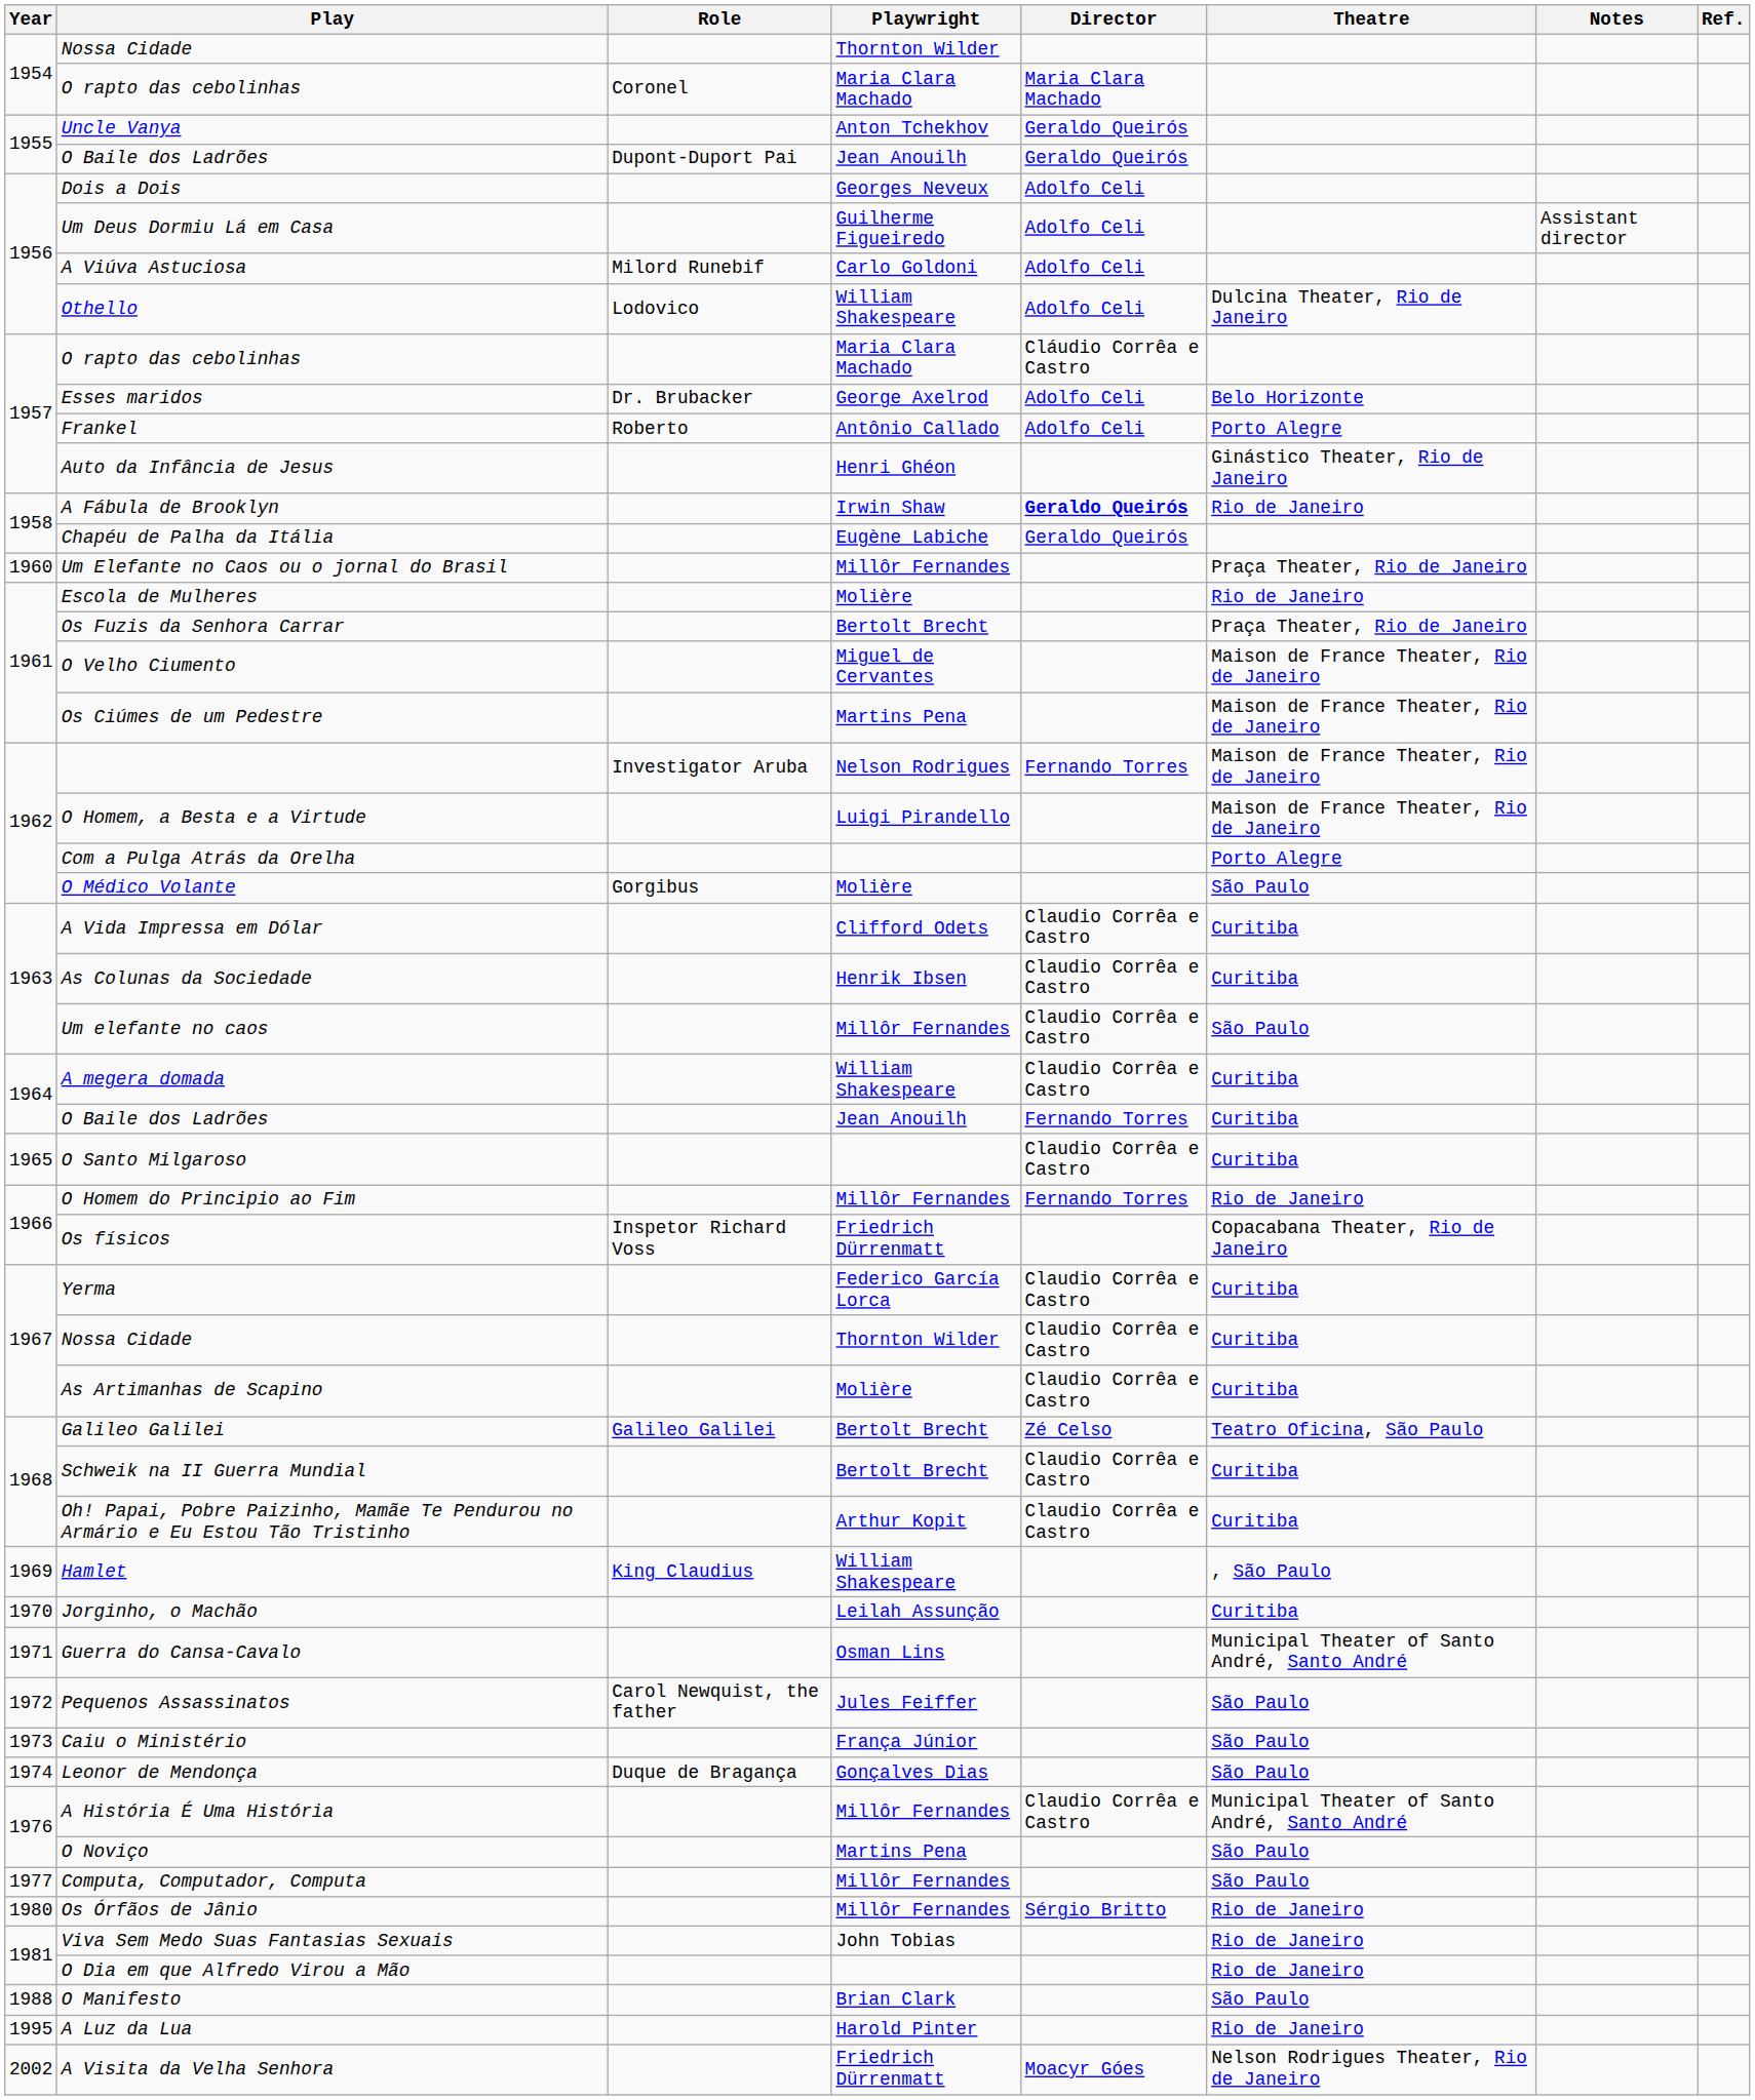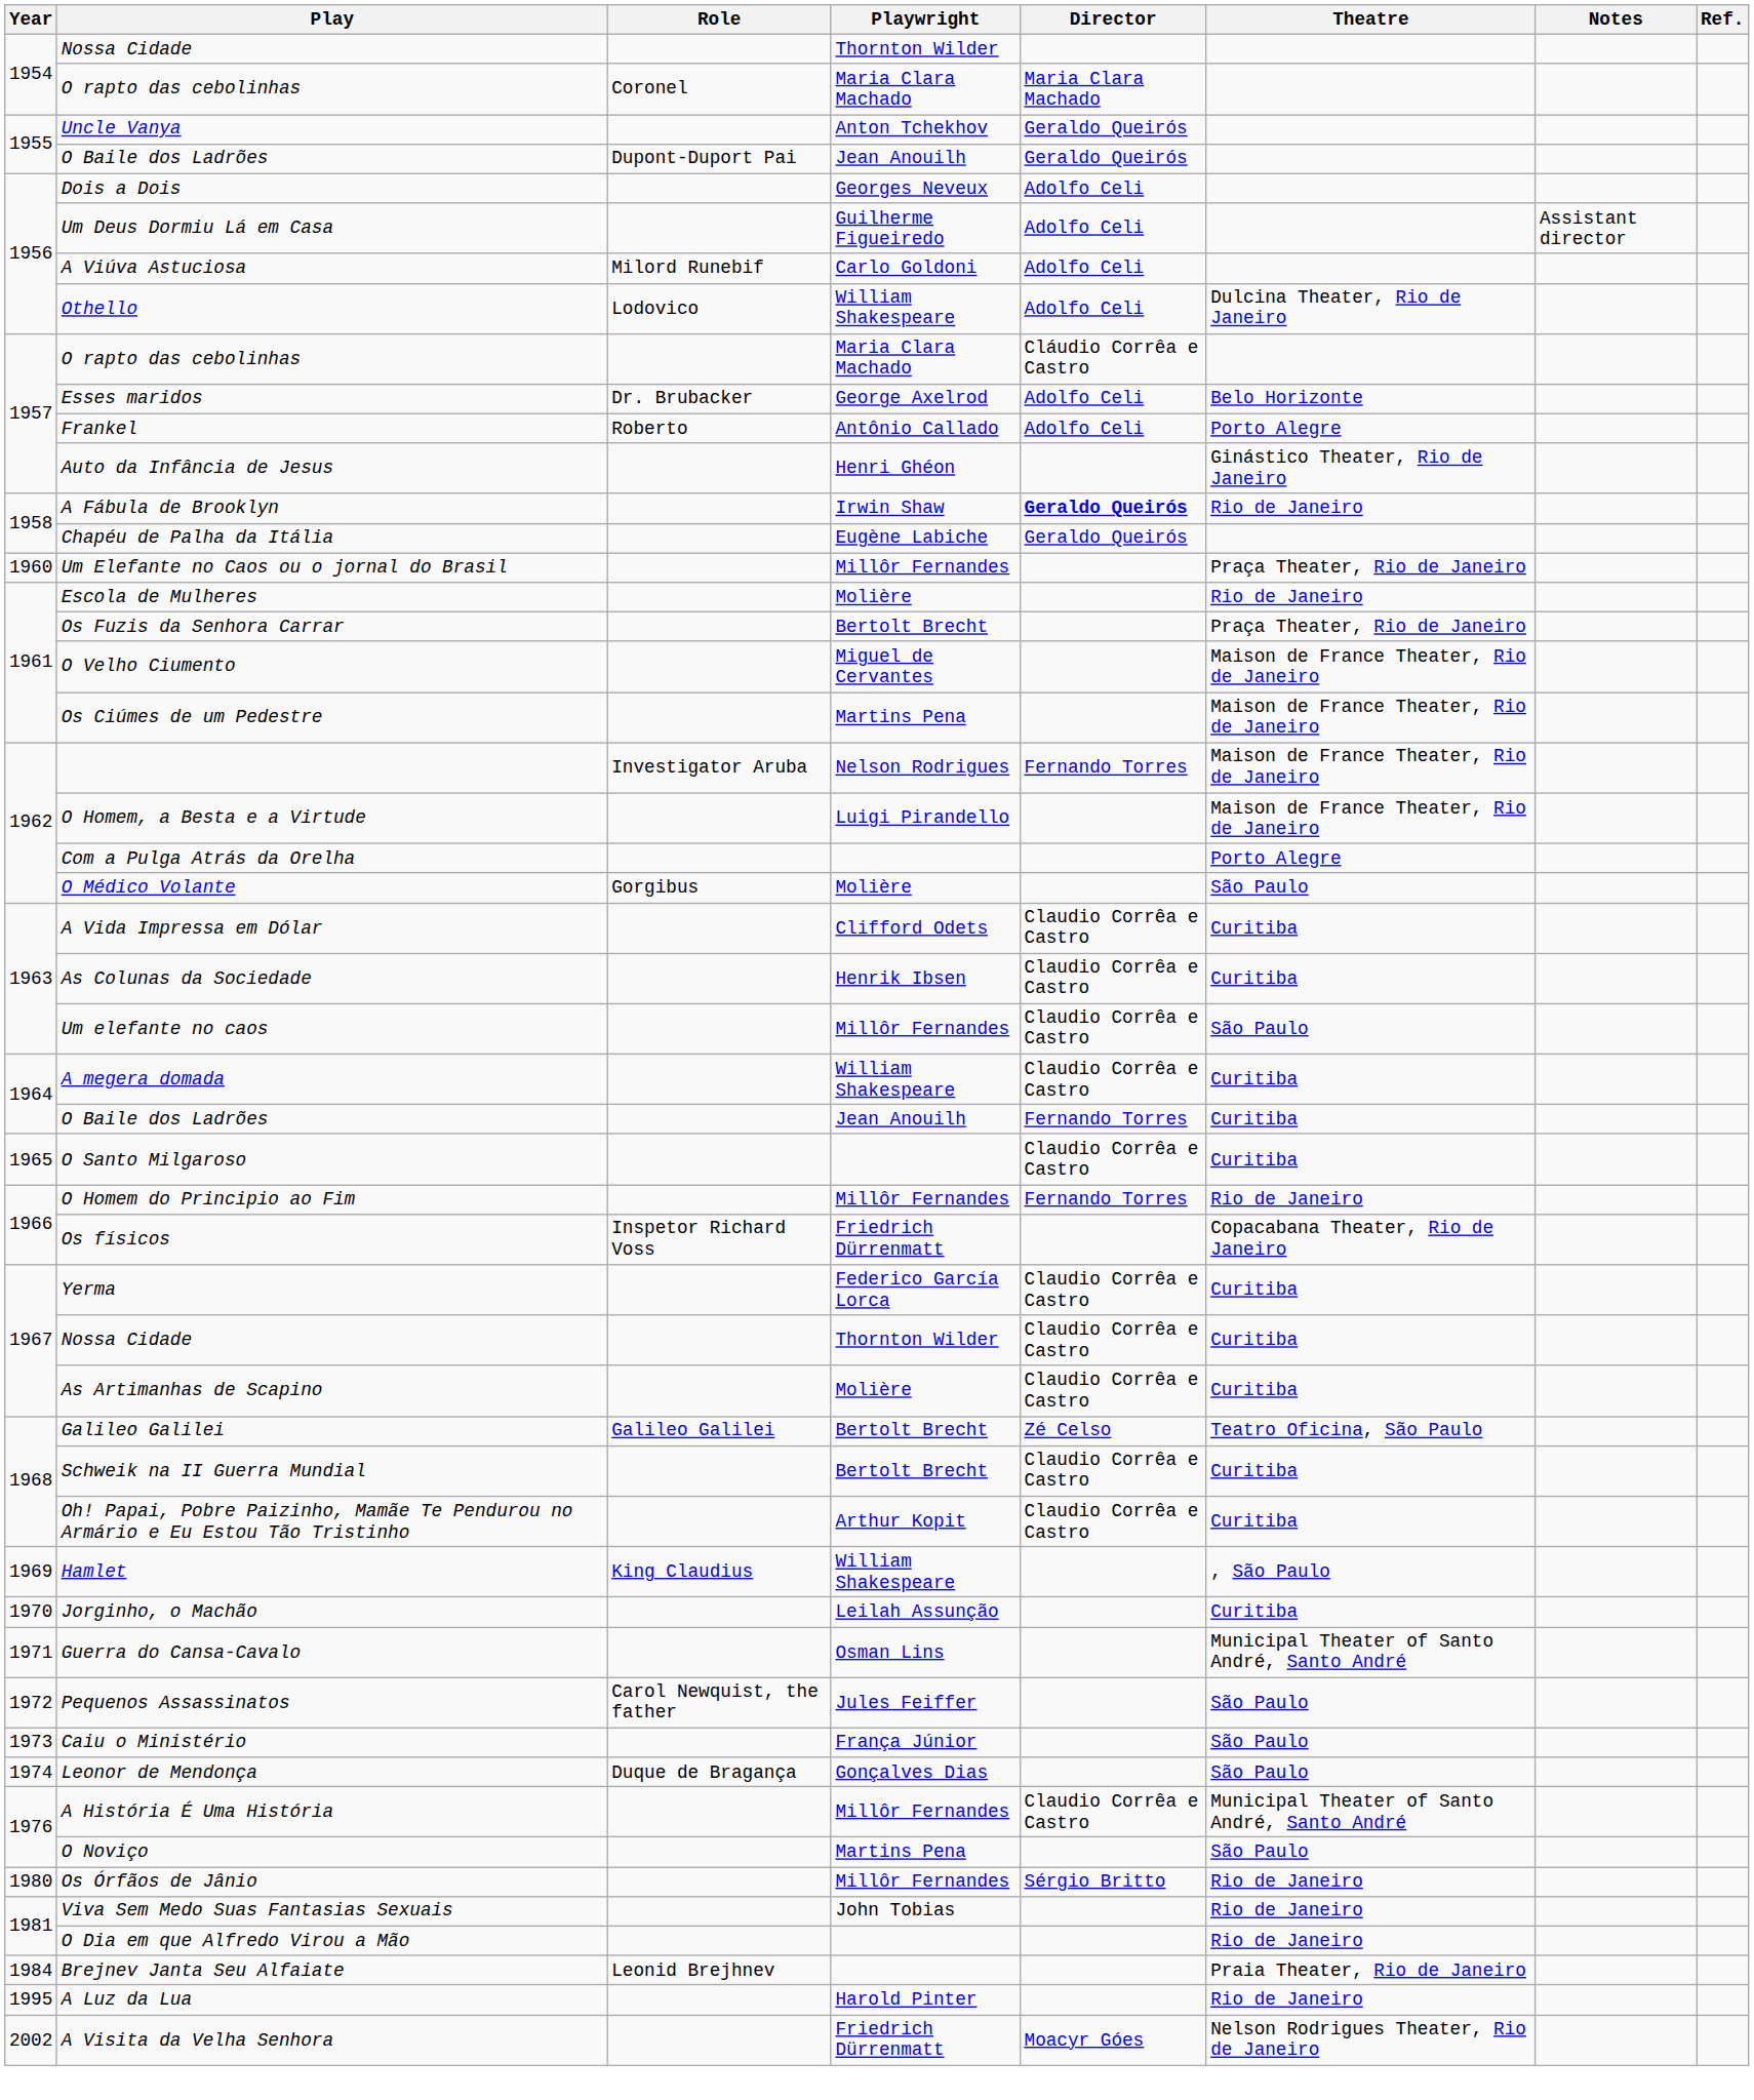- row: 1977 | Computa, Computador, Computa | Millôr Fernandes | São Paulo
+ row: 1984 | Brejnev Janta Seu Alfaiate | Leonid Brejhnev | Praia Theater, Rio de Janeiro
- row: 1988 | O Manifesto | Brian Clark | São Paulo
